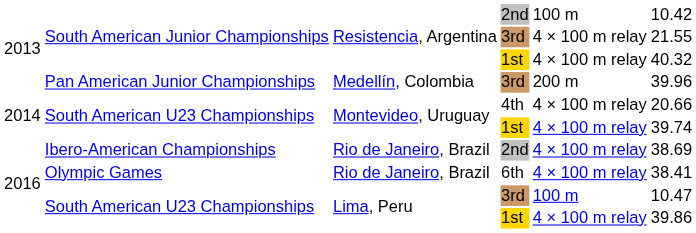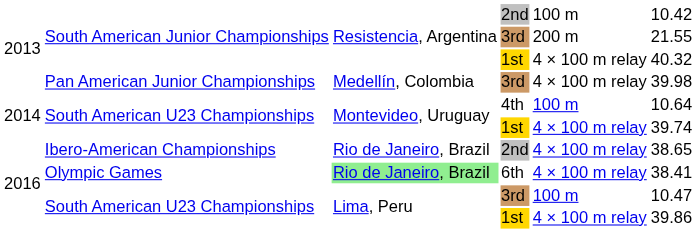South American Junior Championships / 3rd | column 5: 4 × 100 m relay -> 200 m
Pan American Junior Championships | column 5: 200 m -> 4 × 100 m relay
Pan American Junior Championships | column 6: 39.96 -> 39.98
South American U23 Championships / 4th | column 5: 4 × 100 m relay -> 100 m
South American U23 Championships / 4th | column 6: 20.66 -> 10.64
Ibero-American Championships | column 6: 38.69 -> 38.65
Olympic Games | column 3: no background -> lightgreen background
